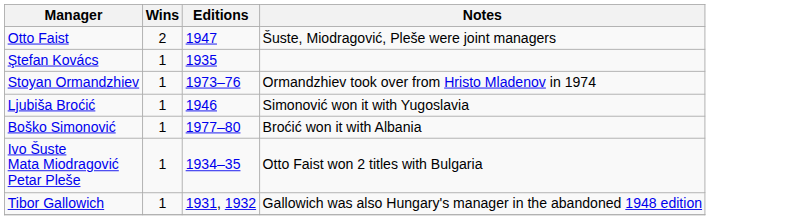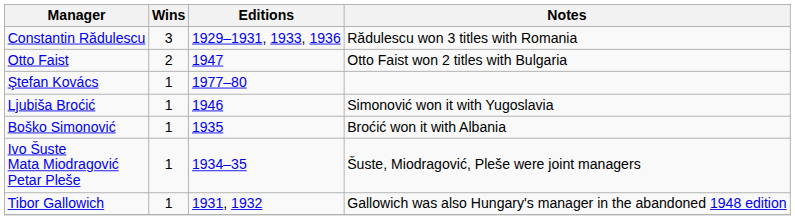+ row: Constantin Rădulescu | 3 | 1929–1931, 1933, 1936 | Rădulescu won 3 titles with Romania
Otto Faist | Notes: Šuste, Miodragović, Pleše were joint managers -> Otto Faist won 2 titles with Bulgaria
Ştefan Kovács | Editions: 1935 -> 1977–80
- row: Stoyan Ormandzhiev | 1 | 1973–76 | Ormandzhiev took over from Hristo Mladenov in 1974
Boško Simonović | Editions: 1977–80 -> 1935
Ivo Šuste Mata Miodragović Petar Pleše | Notes: Otto Faist won 2 titles with Bulgaria -> Šuste, Miodragović, Pleše were joint managers
